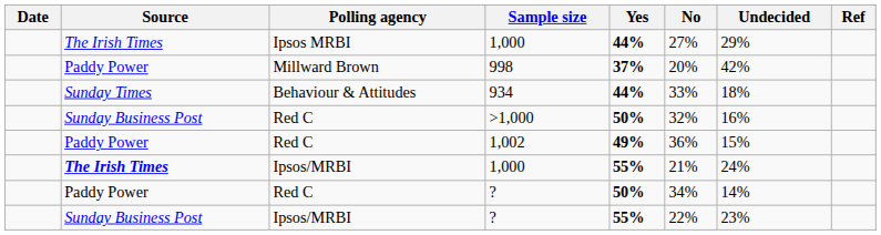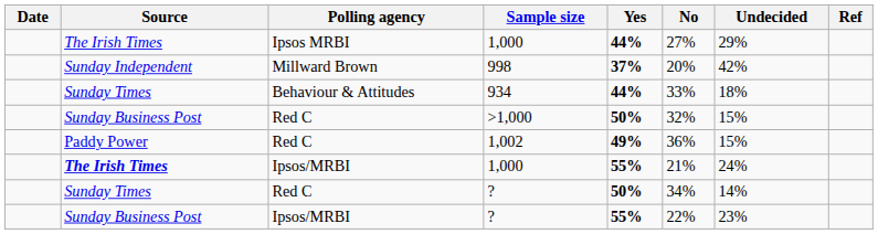998 | Source: Paddy Power -> Sunday Independent
>1,000 | Undecided: 16% -> 15%
Red C / ? | Source: Paddy Power -> Sunday Times
